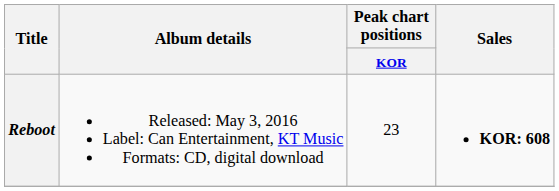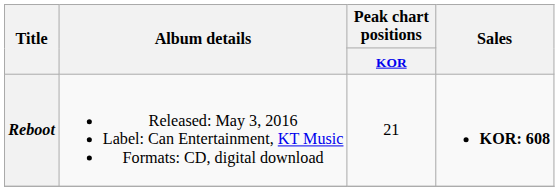Reboot | Peak chart positions / KOR: 23 -> 21
